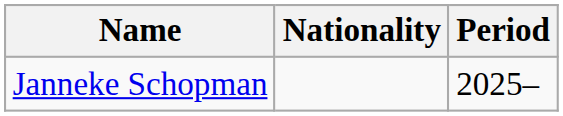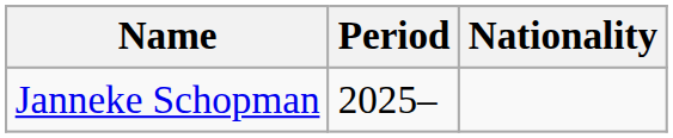columns swapped: Nationality <-> Period
